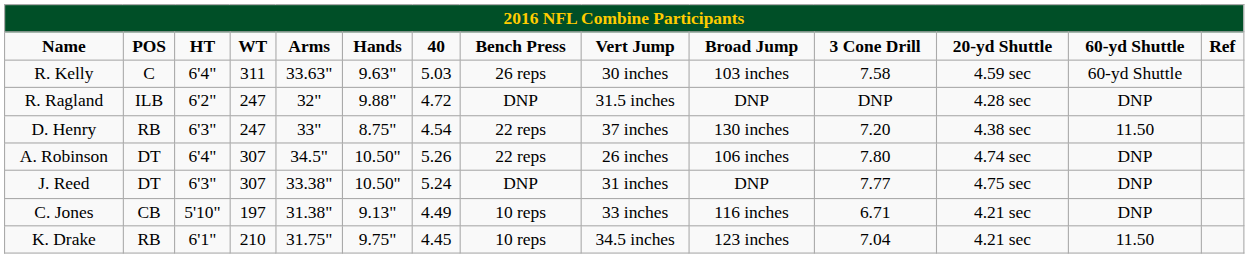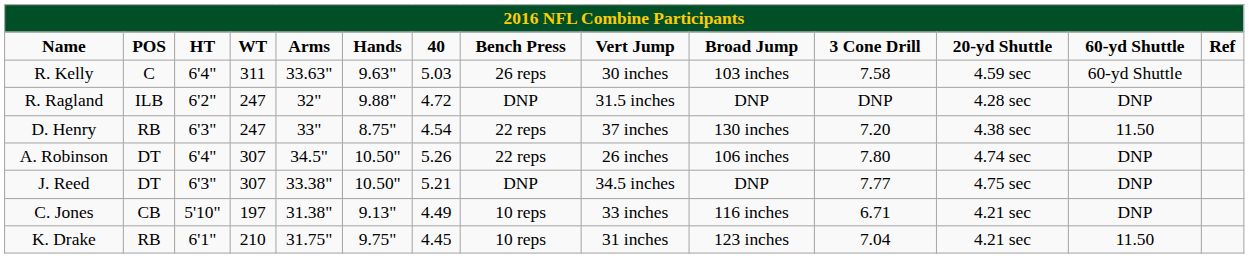J. Reed | column 7: 5.24 -> 5.21
J. Reed | column 9: 31 inches -> 34.5 inches
K. Drake | column 9: 34.5 inches -> 31 inches
